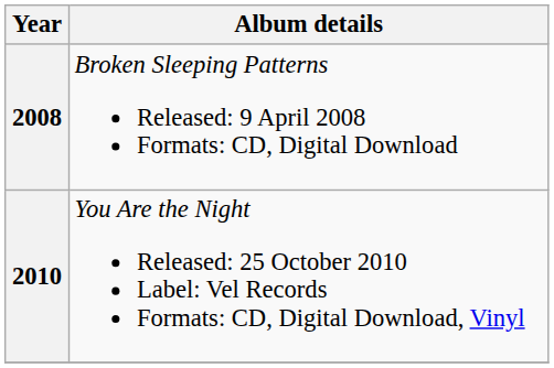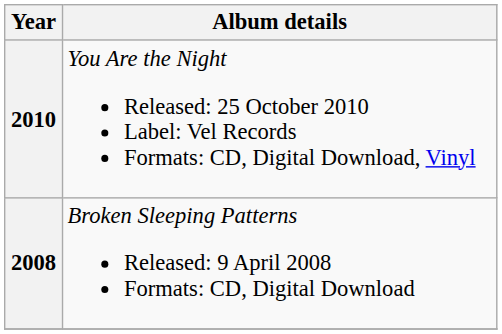rows swapped: 2008 <-> 2010
